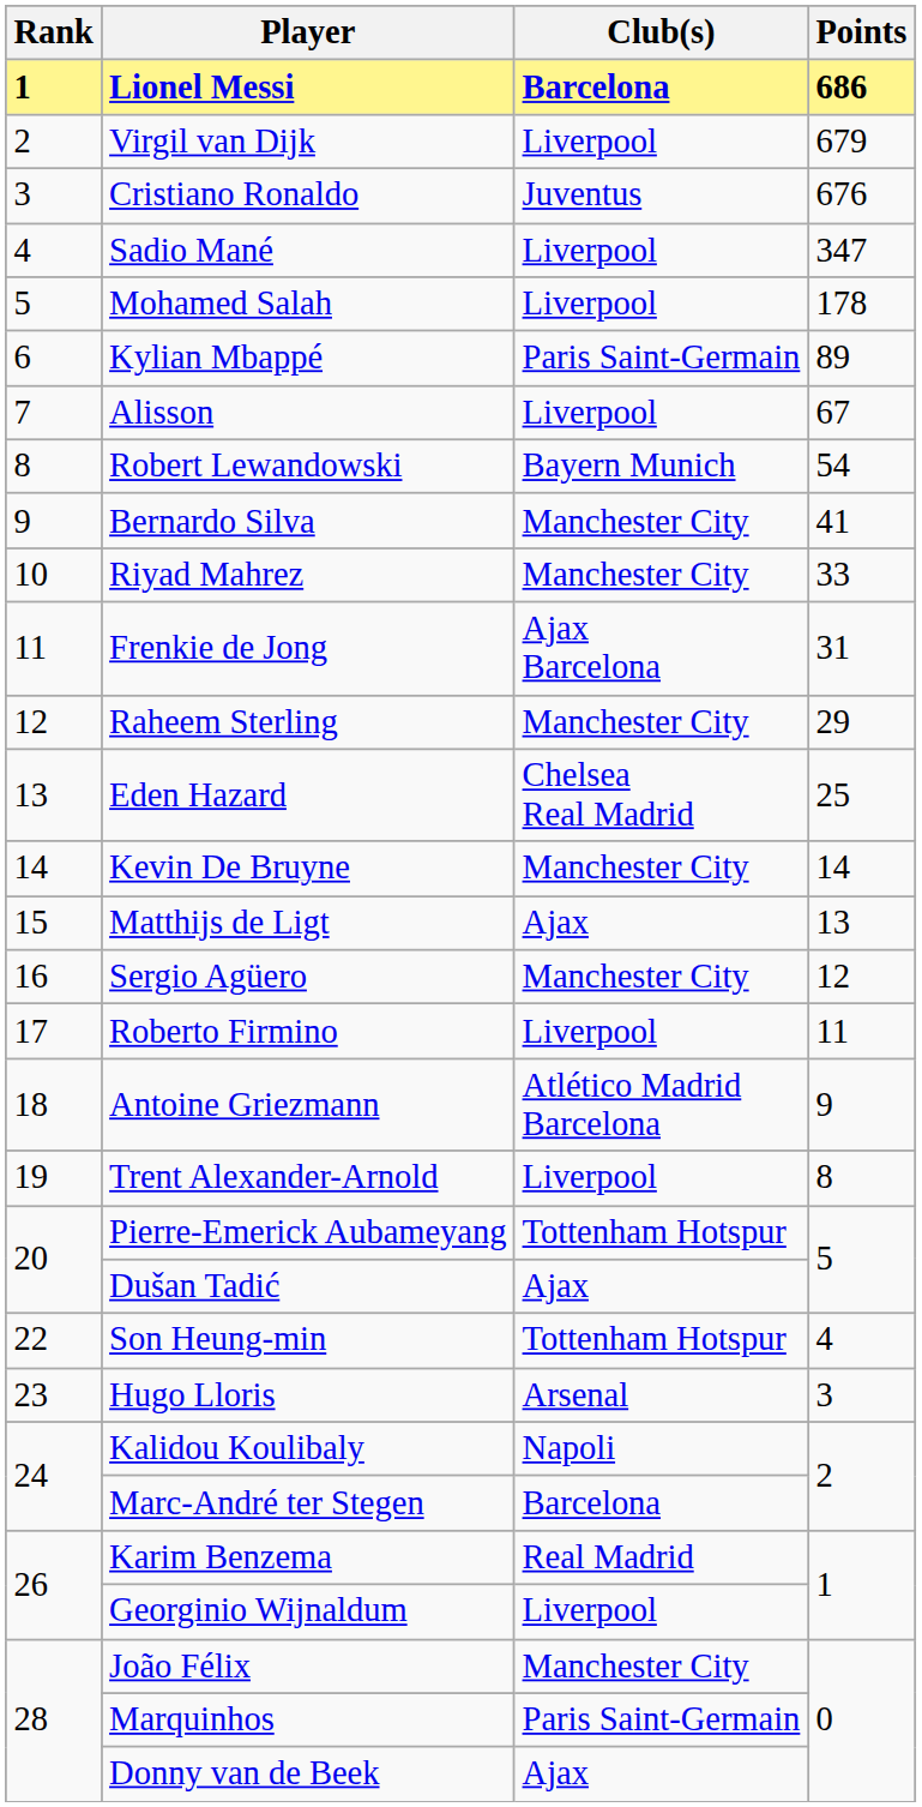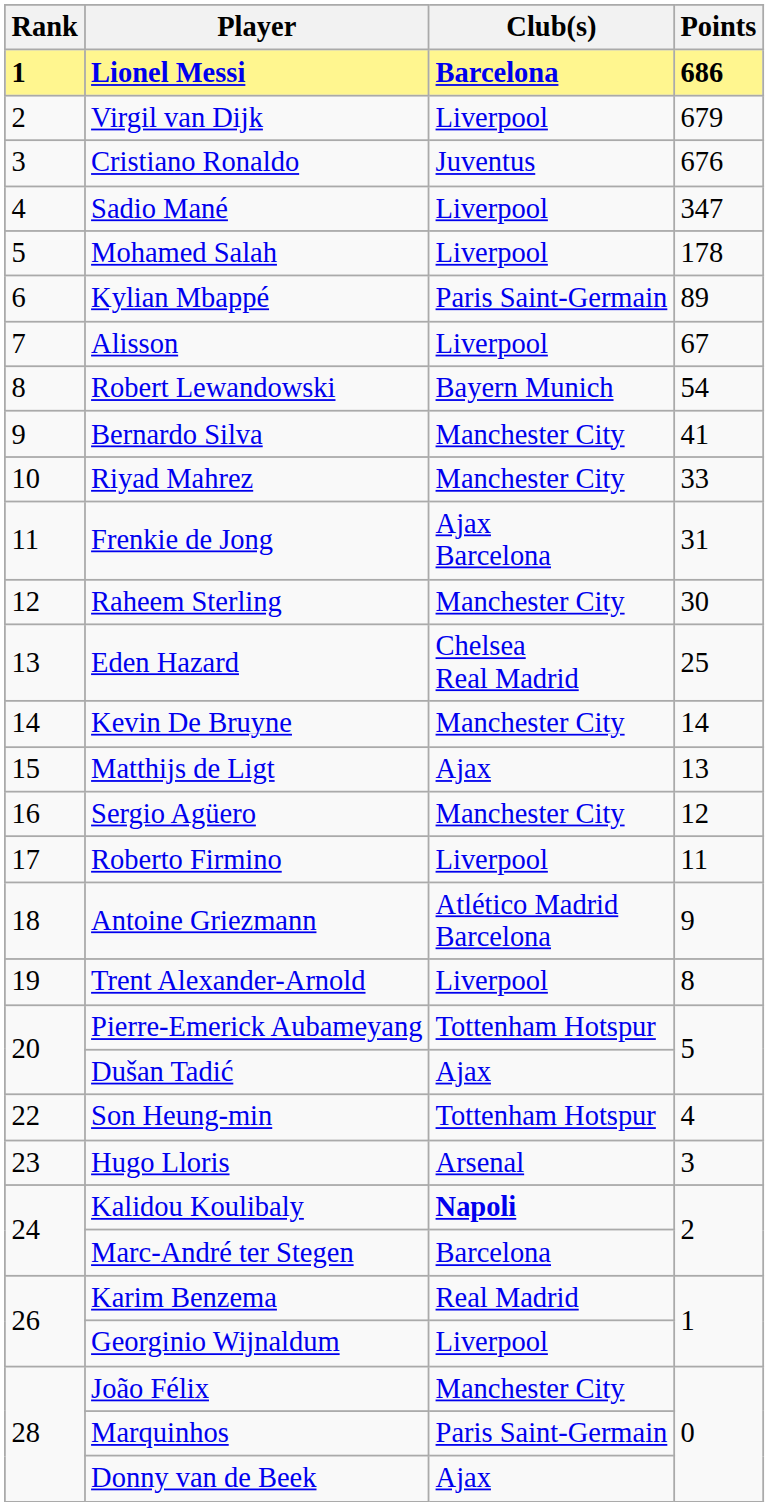Raheem Sterling | Points: 29 -> 30
Kalidou Koulibaly | Club(s): normal -> bold
